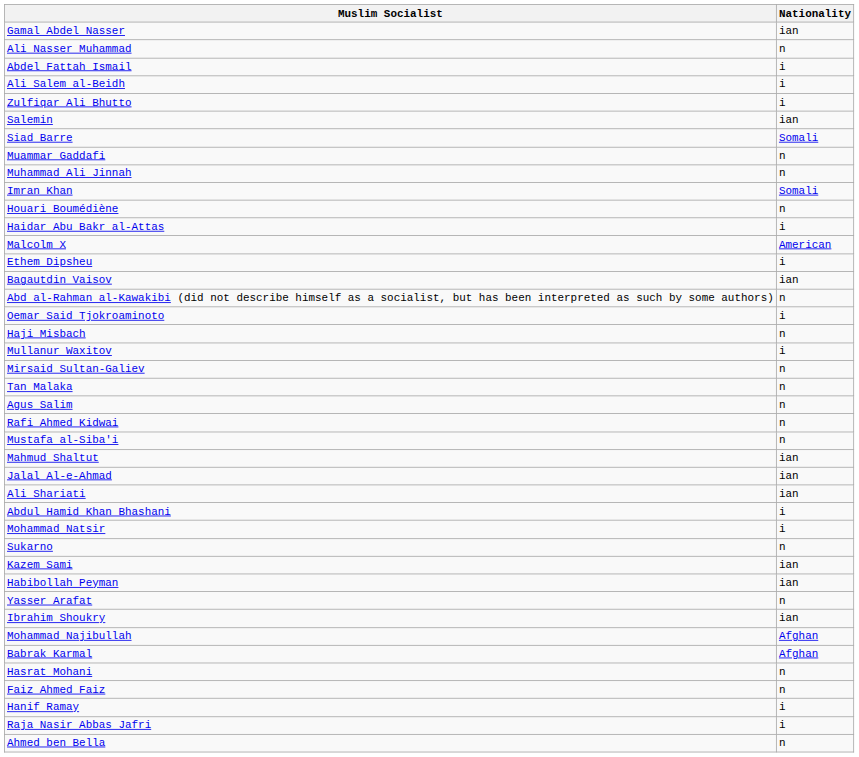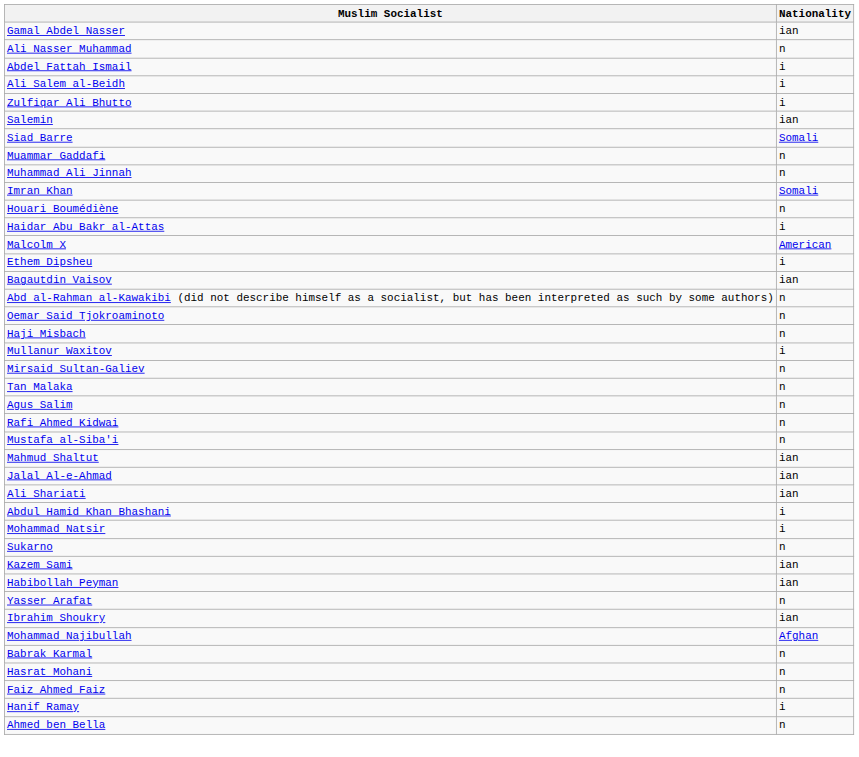Oemar Said Tjokroaminoto | Nationality: i -> n
Babrak Karmal | Nationality: Afghan -> n
- row: Raja Nasir Abbas Jafri | i
